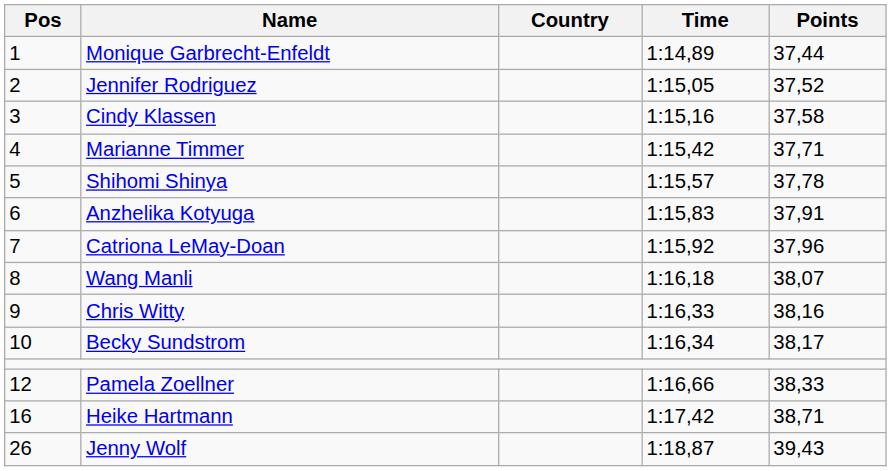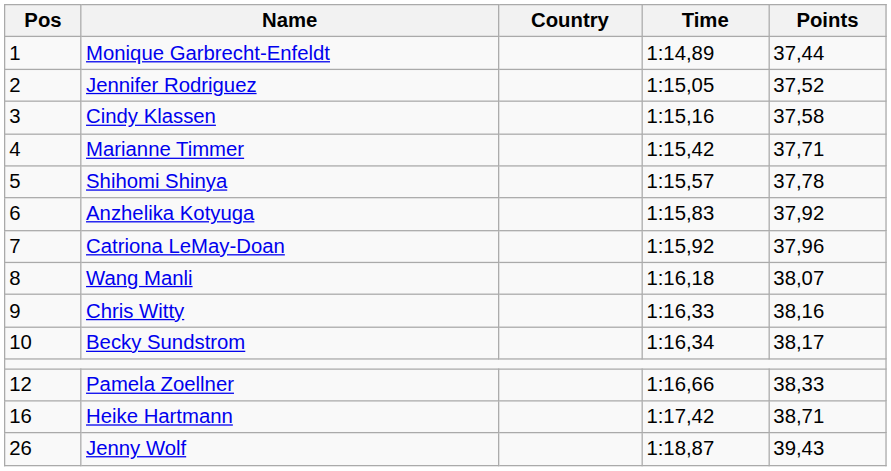Anzhelika Kotyuga | Points: 37,91 -> 37,92
